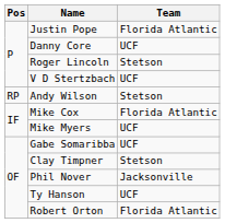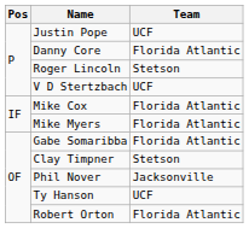Justin Pope | Team: Florida Atlantic -> UCF
Danny Core | Team: UCF -> Florida Atlantic
- row: RP | Andy Wilson | Stetson
Mike Myers | Team: UCF -> Florida Atlantic
Gabe Somaribba | Team: UCF -> Florida Atlantic
